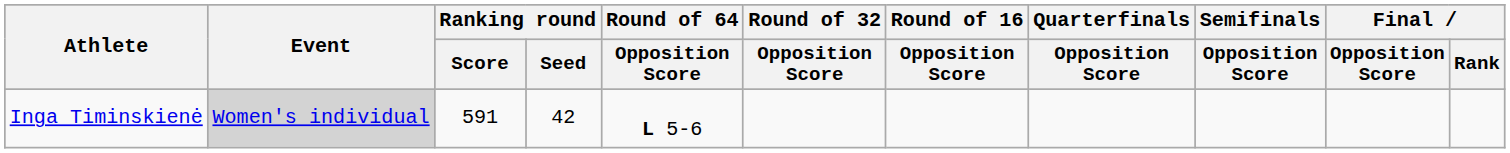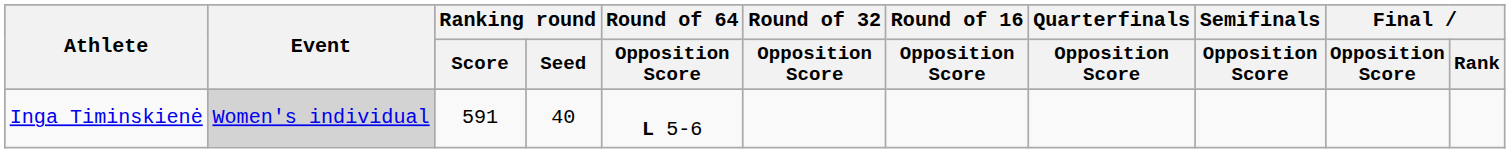Inga Timinskienė | Ranking round / Seed: 42 -> 40
